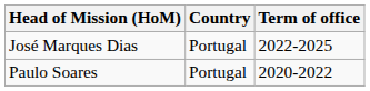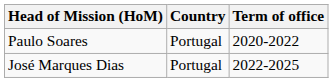rows swapped: Paulo Soares <-> José Marques Dias
